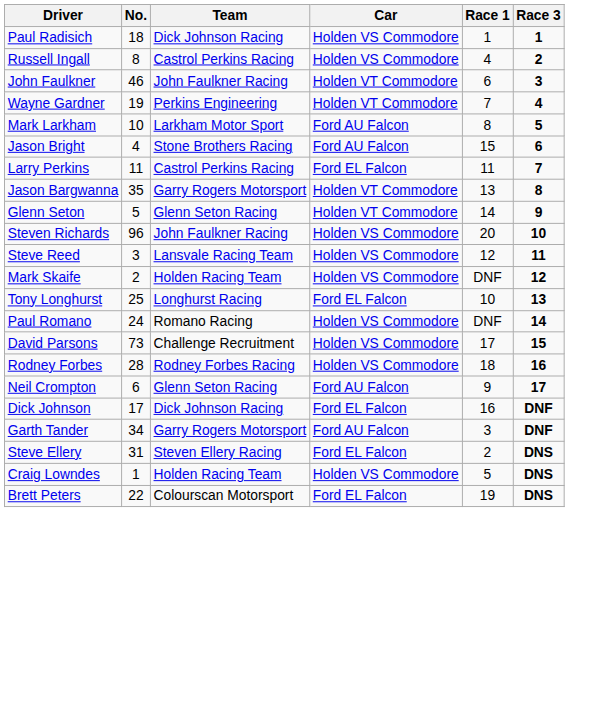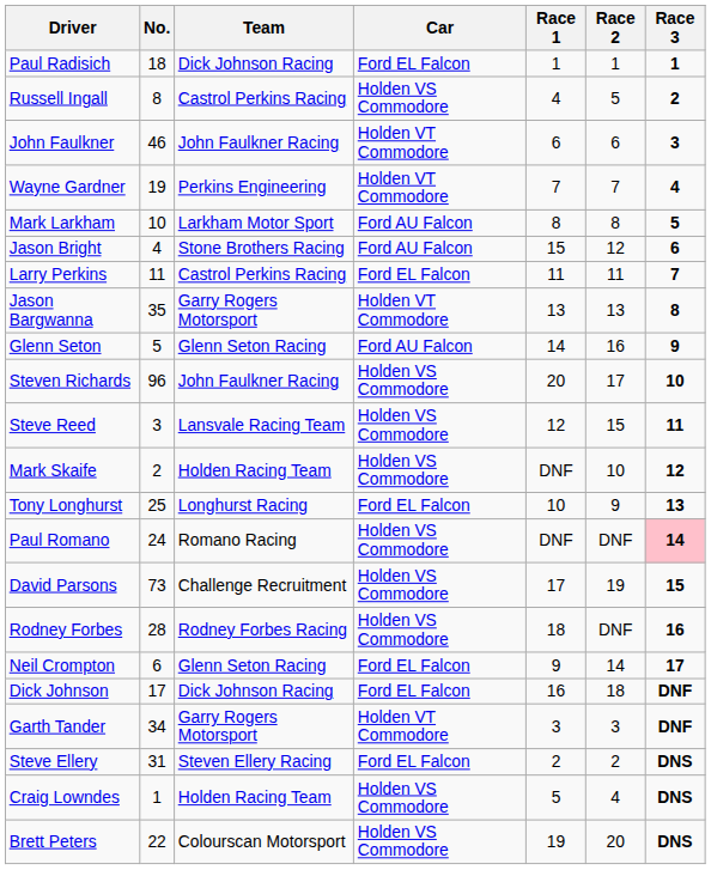+ column: Race 2 | 1 | 5 | 6 | 7 | 8 | 12 | 11 | 13 | 16 | 17 | 15 | 10 | 9 | DNF | 19 | DNF | 14 | 18 | 3 | 2 | 4 | 20
Paul Radisich | Car: Holden VS Commodore -> Ford EL Falcon
Glenn Seton | Car: Holden VT Commodore -> Ford AU Falcon
Paul Romano | Race 3: no background -> pink background
Neil Crompton | Car: Ford AU Falcon -> Ford EL Falcon
Garth Tander | Car: Ford AU Falcon -> Holden VT Commodore
Brett Peters | Car: Ford EL Falcon -> Holden VS Commodore
